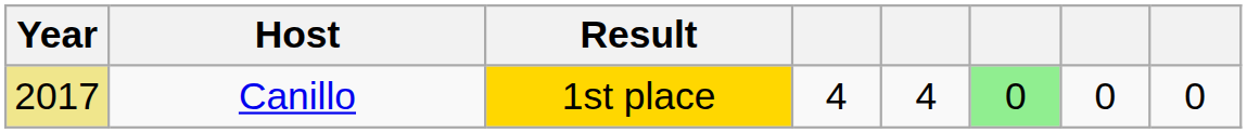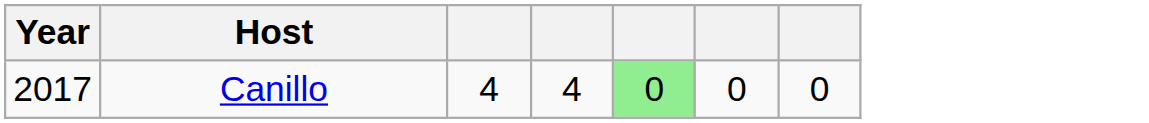- column: Result | 1st place
Canillo | Year: khaki background -> no background
